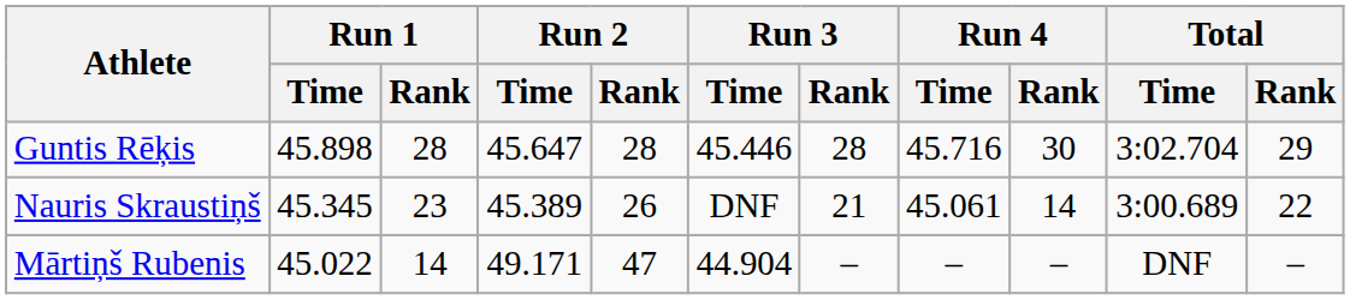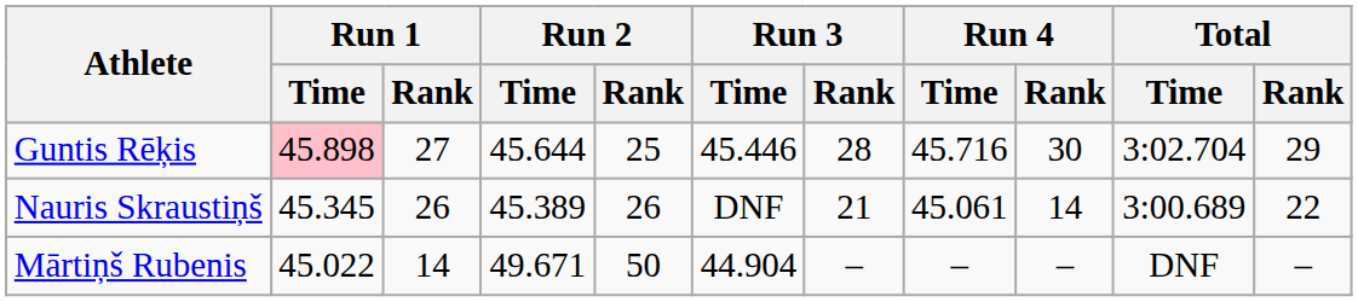Guntis Rēķis | Run 1 / Time: no background -> pink background
Guntis Rēķis | Run 1 / Rank: 28 -> 27
Guntis Rēķis | Run 2 / Time: 45.647 -> 45.644
Guntis Rēķis | Run 2 / Rank: 28 -> 25
Nauris Skraustiņš | Run 1 / Rank: 23 -> 26
Mārtiņš Rubenis | Run 2 / Time: 49.171 -> 49.671
Mārtiņš Rubenis | Run 2 / Rank: 47 -> 50
